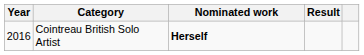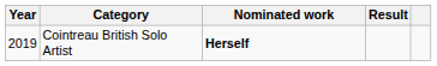Cointreau British Solo Artist | Year: 2016 -> 2019
